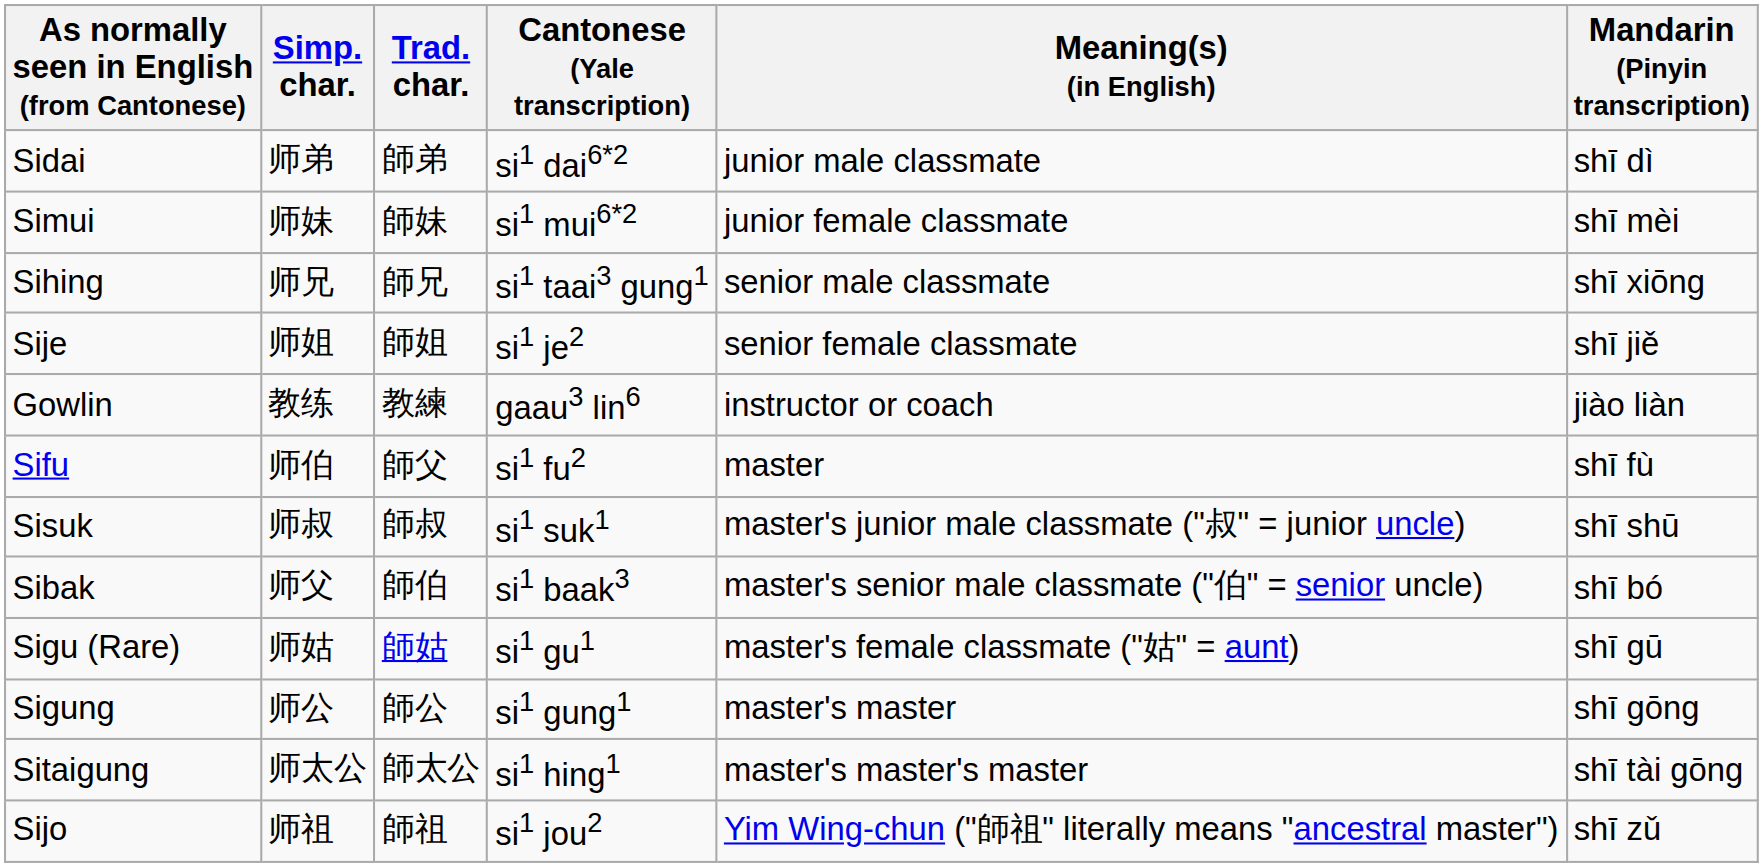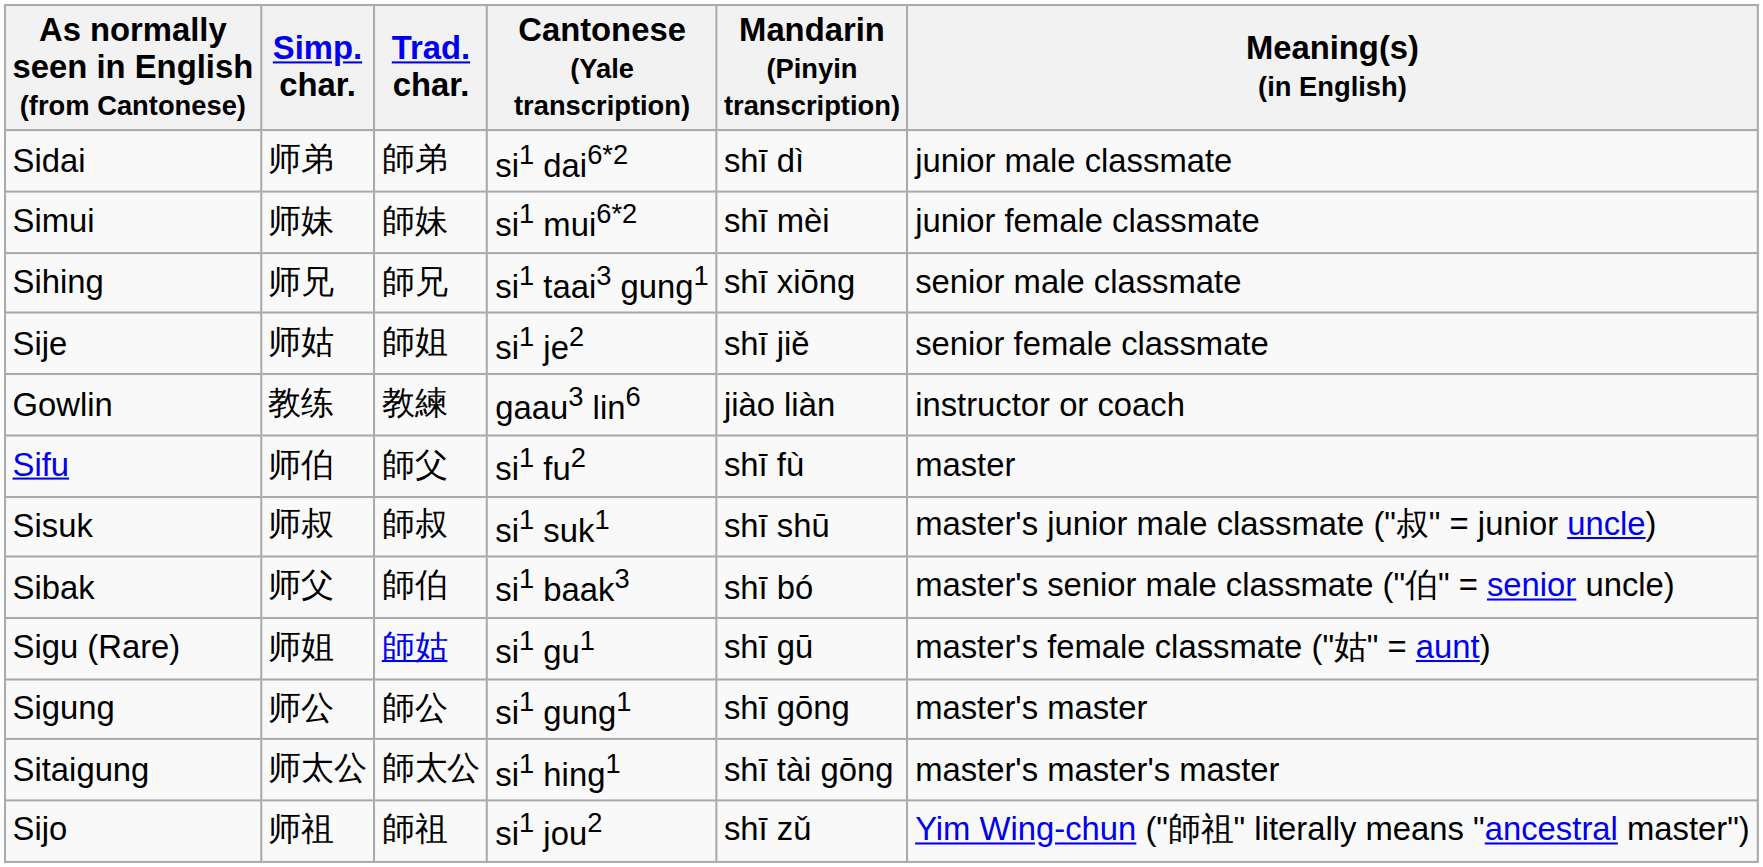columns swapped: Mandarin (Pinyin transcription) <-> Meaning(s) (in English)
Sije | Simp. char.: 师姐 -> 师姑
Sigu (Rare) | Simp. char.: 师姑 -> 师姐
